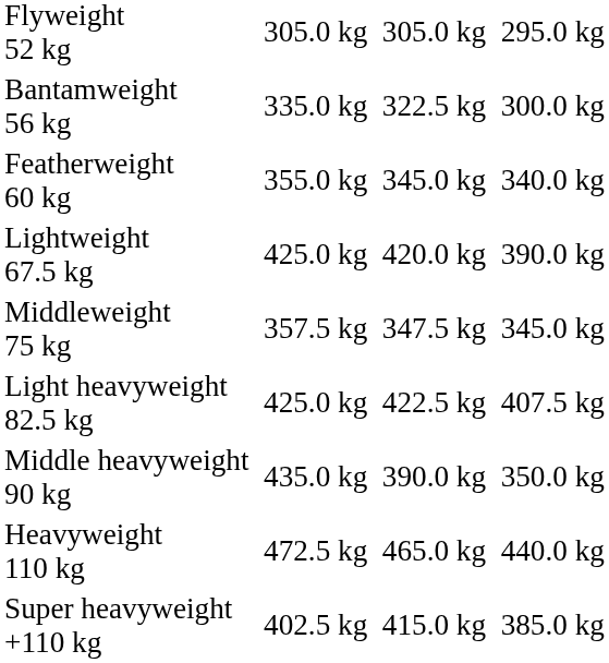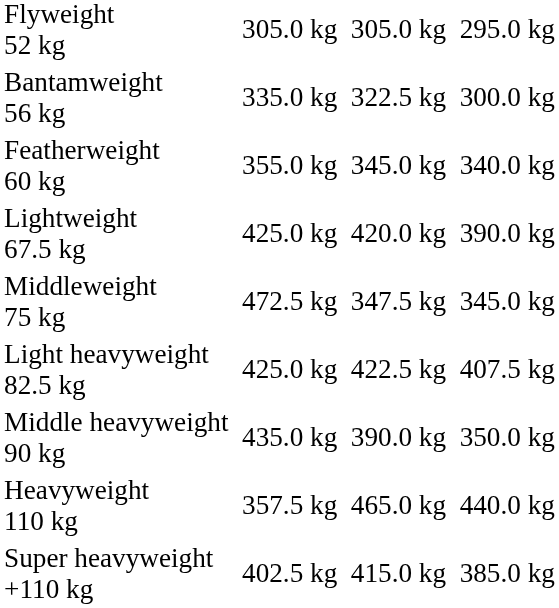Middleweight 75 kg | column 3: 357.5 kg -> 472.5 kg
Heavyweight 110 kg | column 3: 472.5 kg -> 357.5 kg
